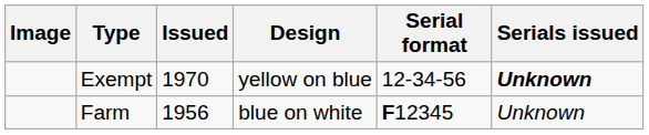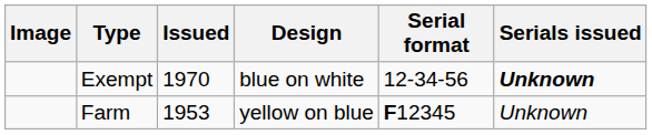Exempt | Design: yellow on blue -> blue on white
Farm | Issued: 1956 -> 1953
Farm | Design: blue on white -> yellow on blue
